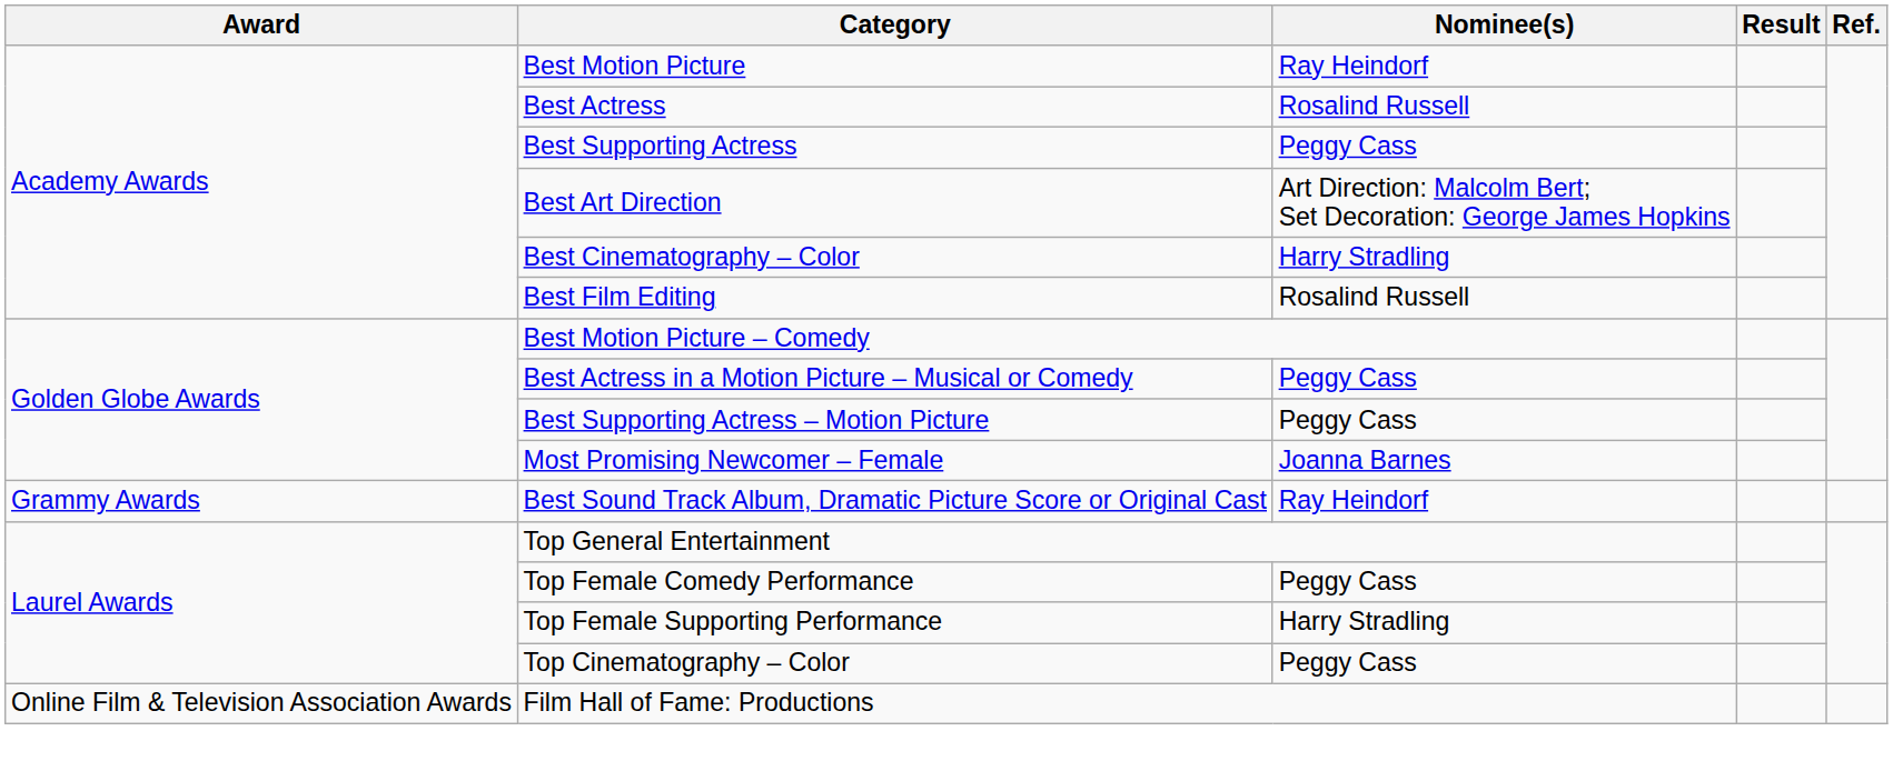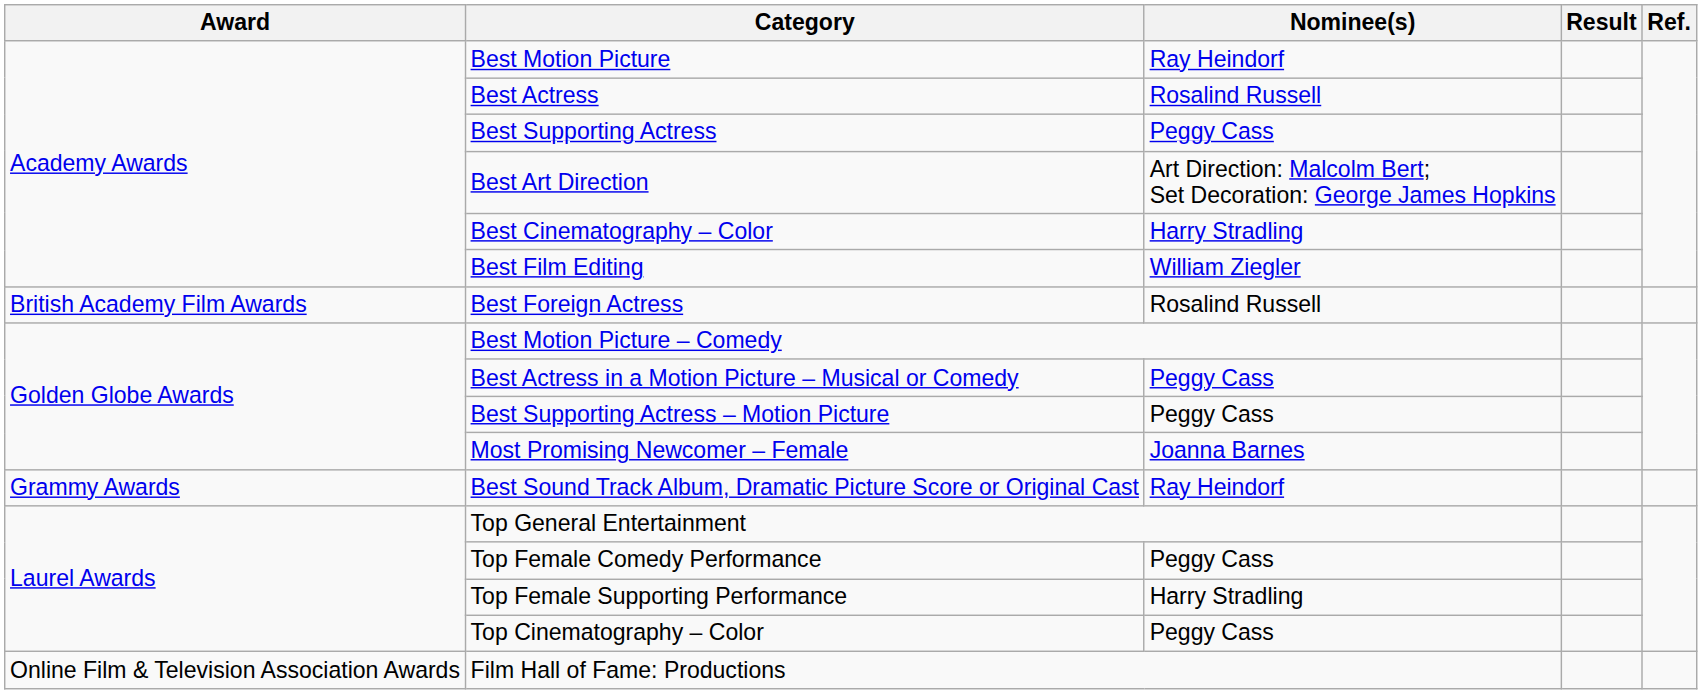Best Film Editing | Nominee(s): Rosalind Russell -> William Ziegler
+ row: British Academy Film Awards | Best Foreign Actress | Rosalind Russell
